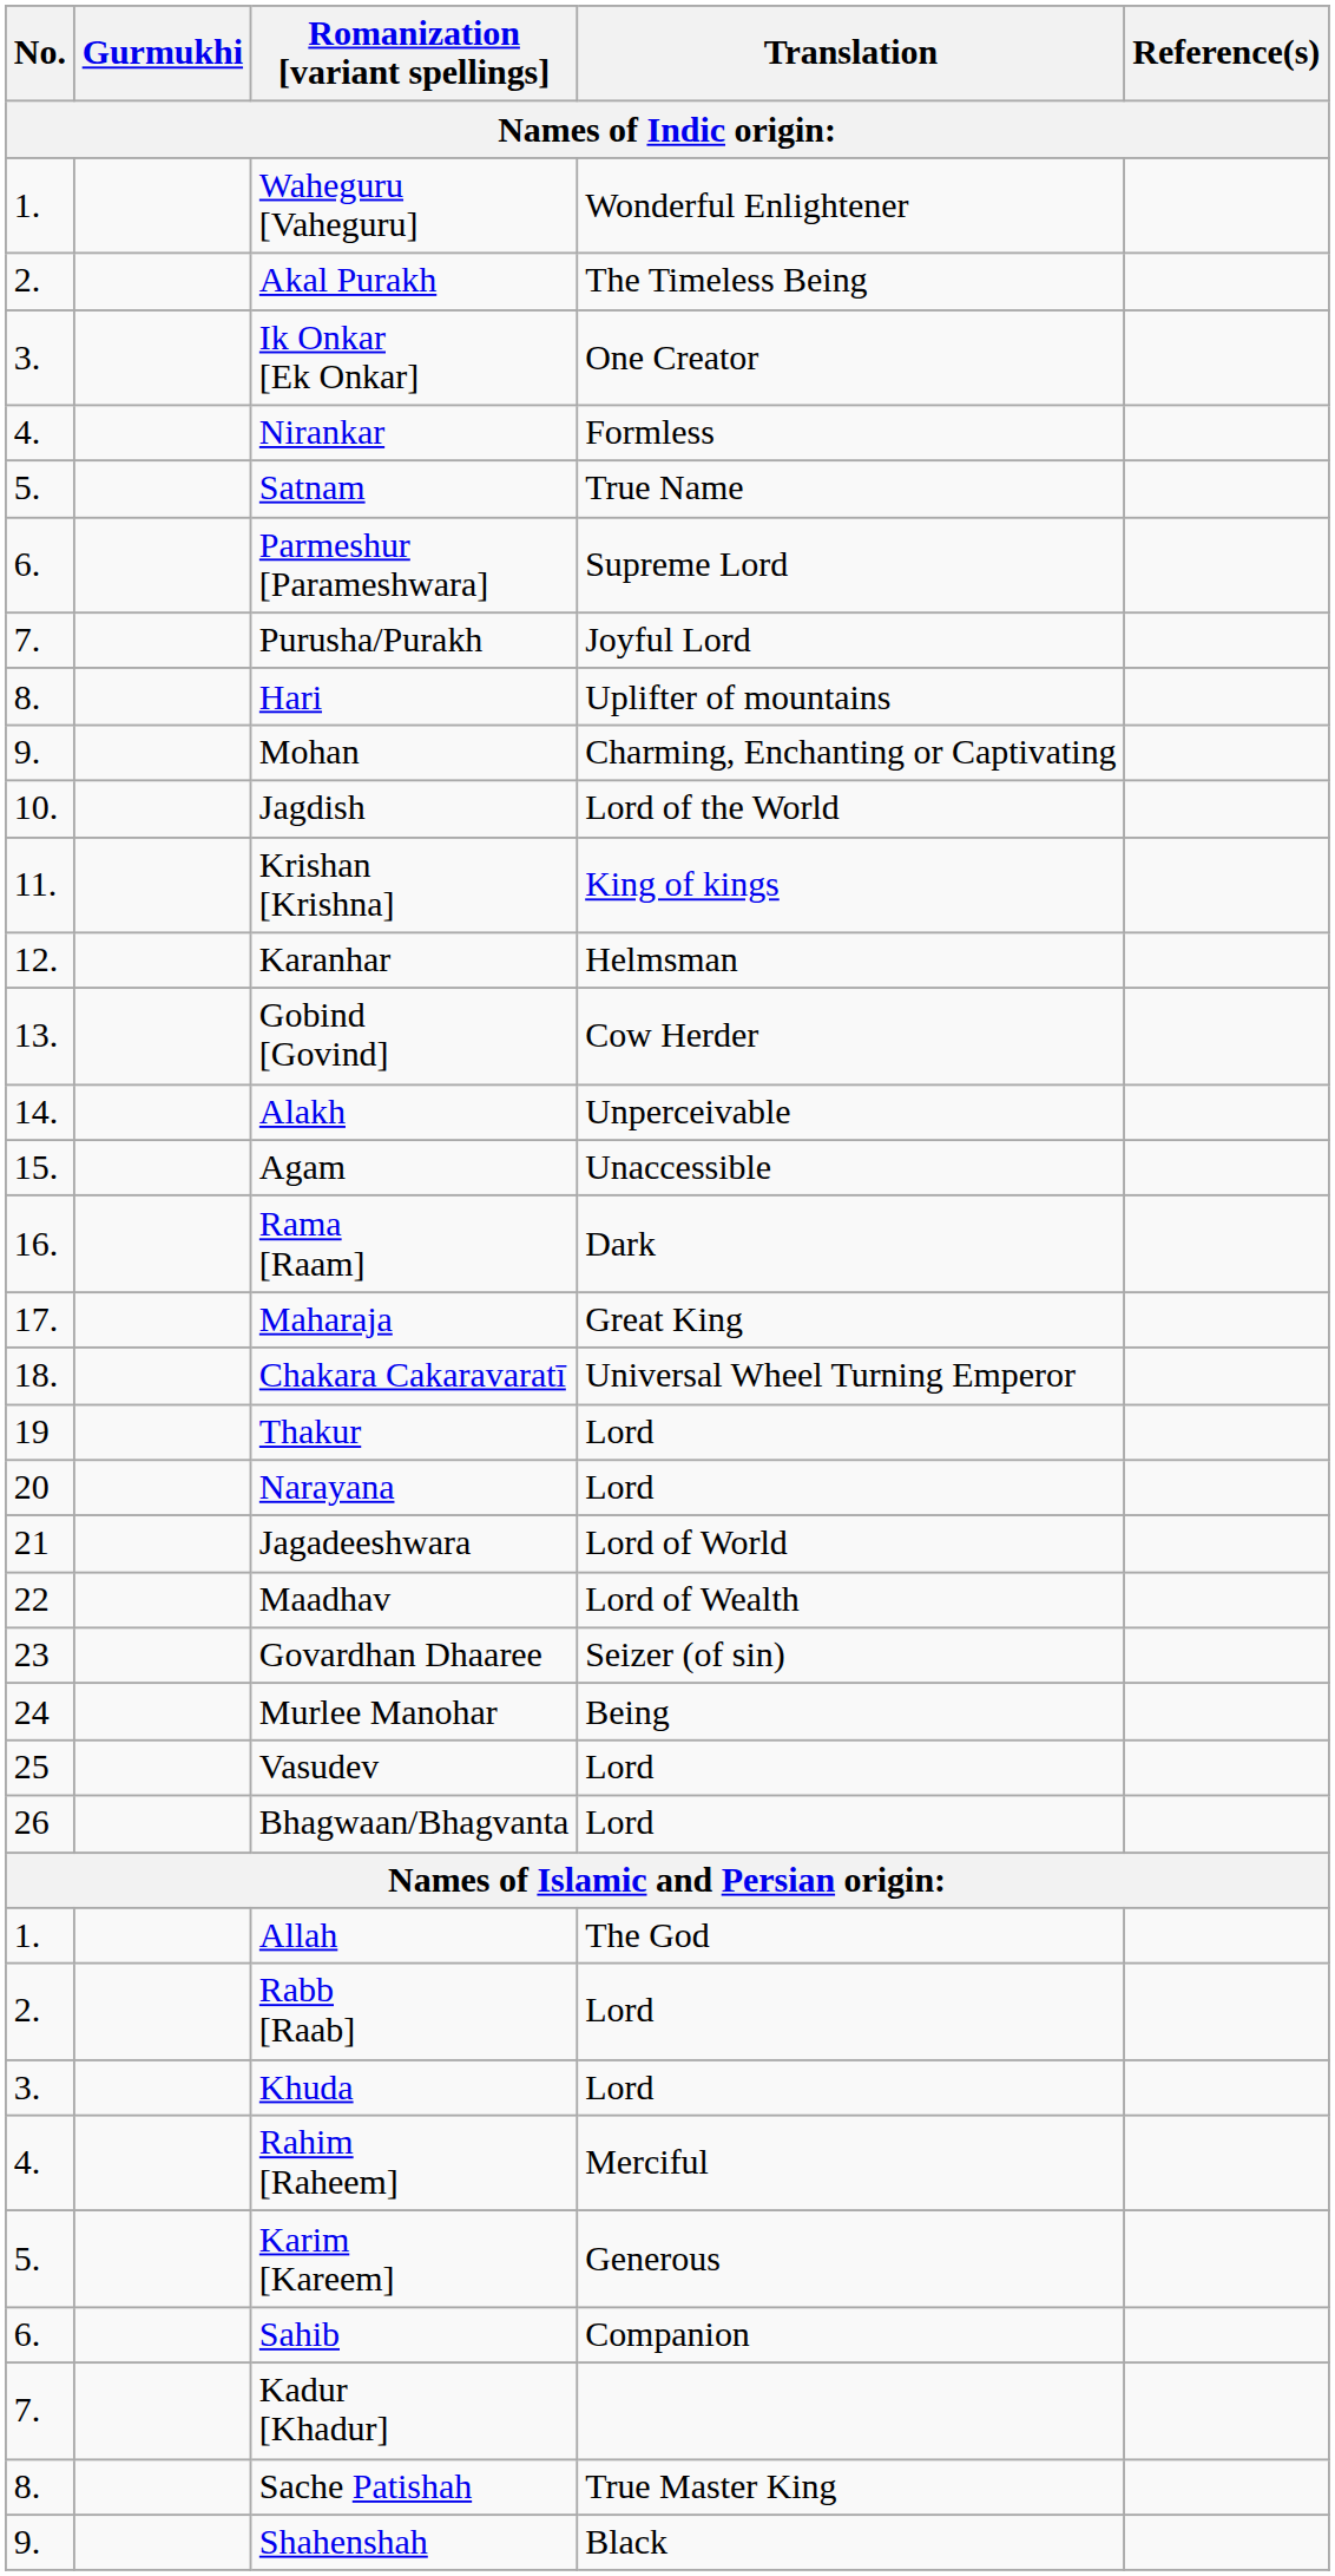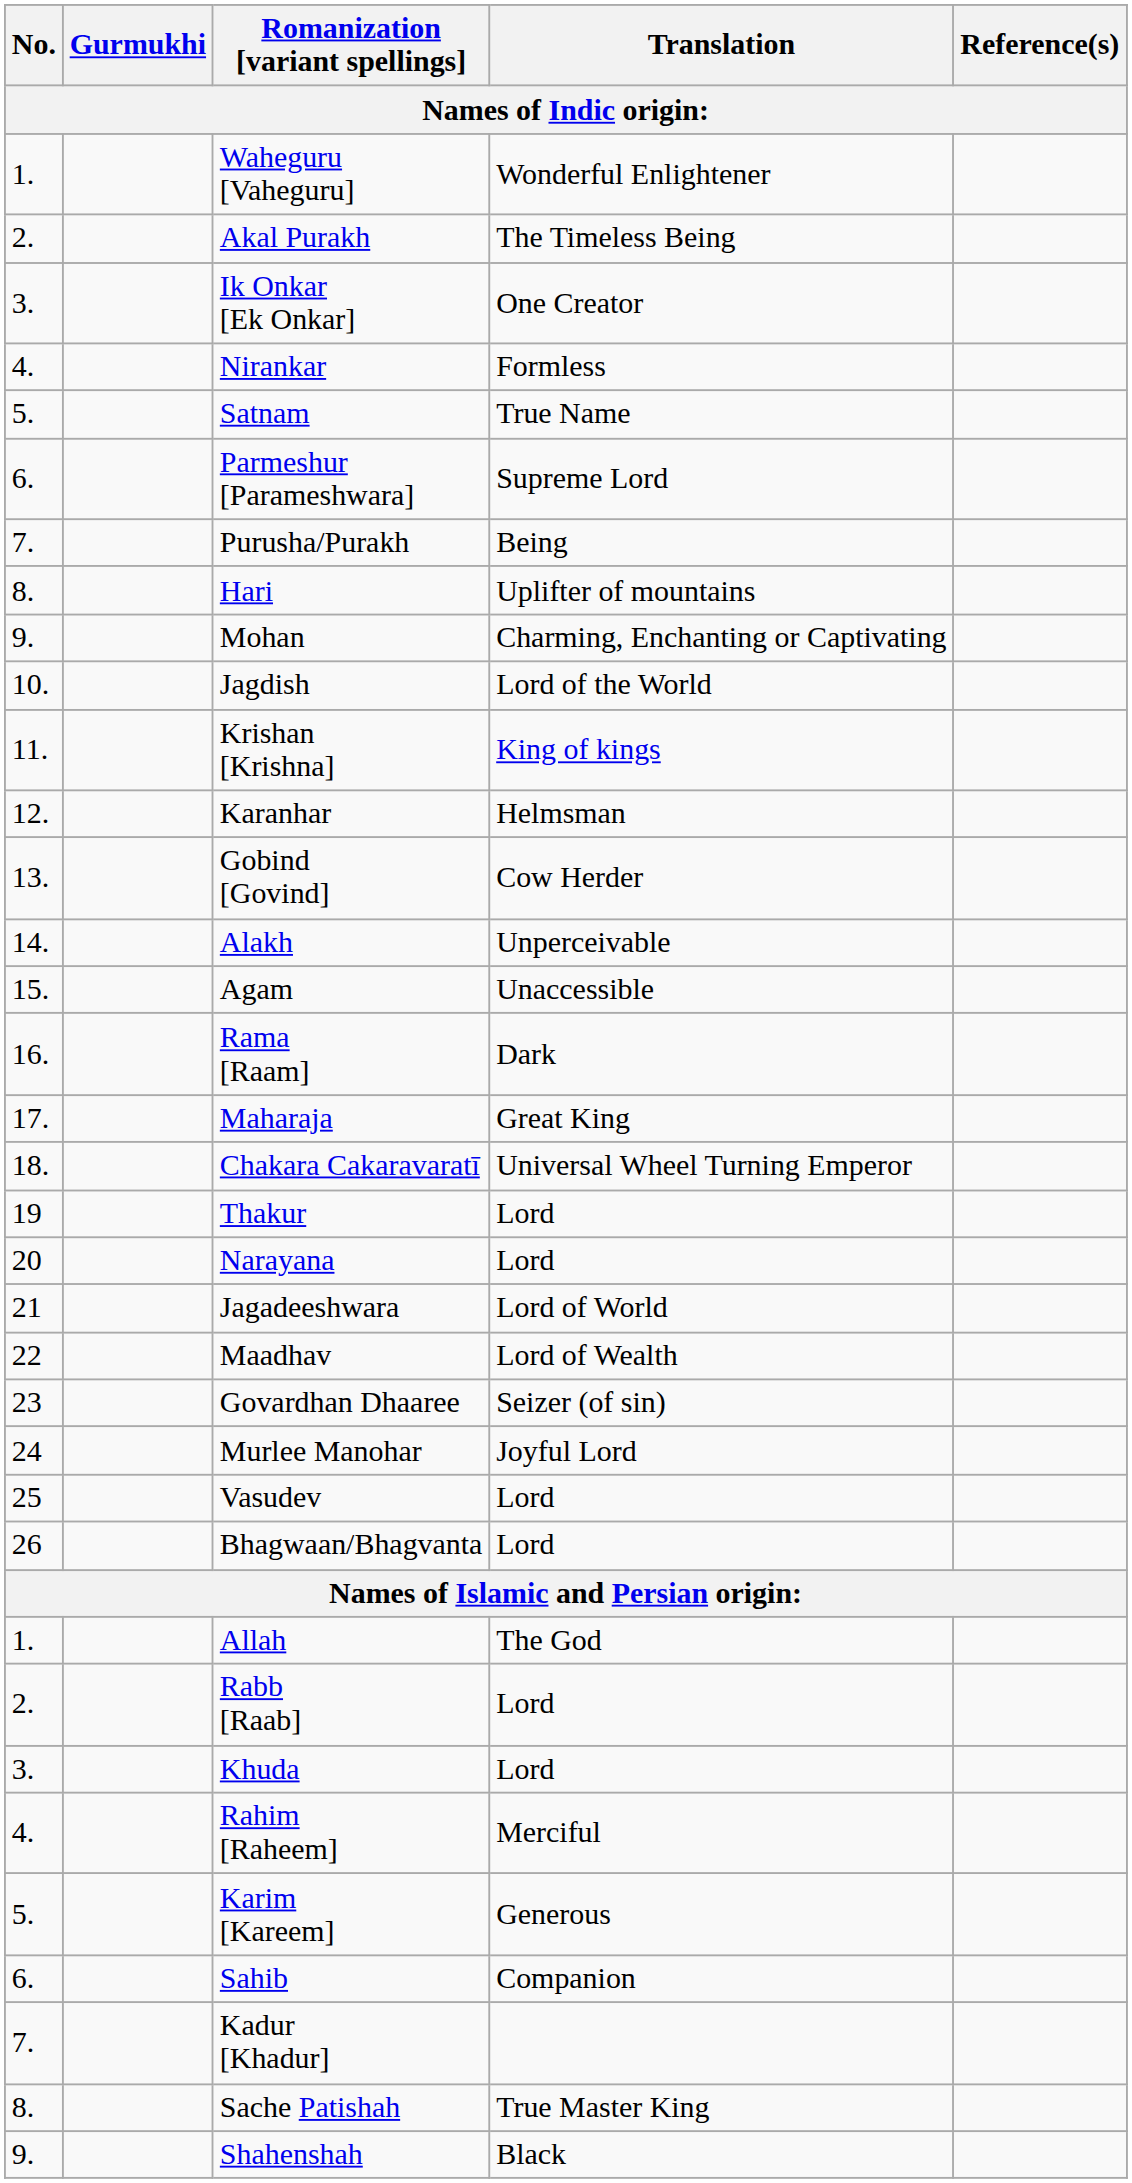Purusha/Purakh | Translation: Joyful Lord -> Being
Murlee Manohar | Translation: Being -> Joyful Lord
